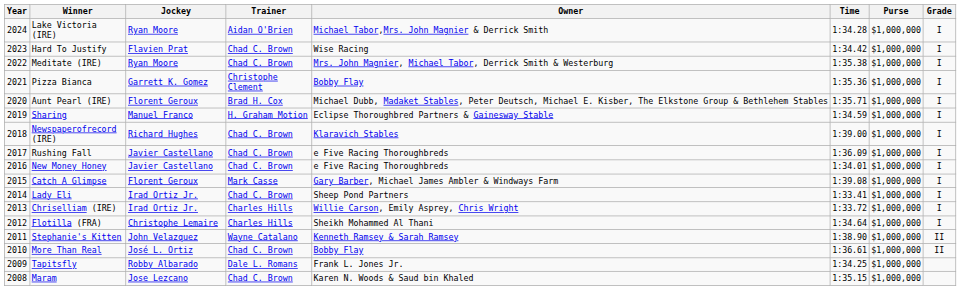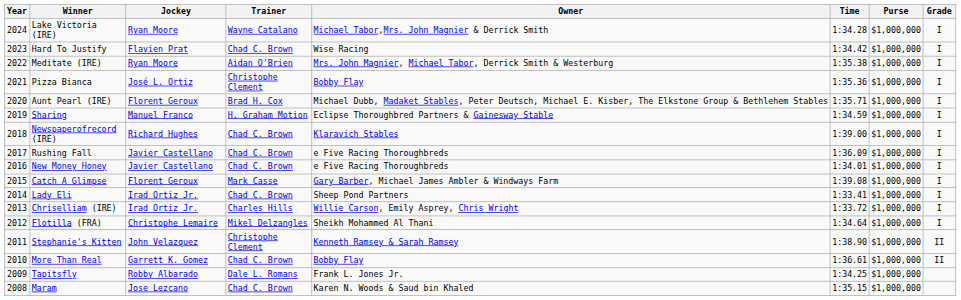Lake Victoria (IRE) | Trainer: Aidan O'Brien -> Wayne Catalano
Meditate (IRE) | Trainer: Chad C. Brown -> Aidan O'Brien
Pizza Bianca | Jockey: Garrett K. Gomez -> José L. Ortiz
Flotilla (FRA) | Trainer: Charles Hills -> Mikel Delzangles
Stephanie's Kitten | Trainer: Wayne Catalano -> Christophe Clement
More Than Real | Jockey: José L. Ortiz -> Garrett K. Gomez
